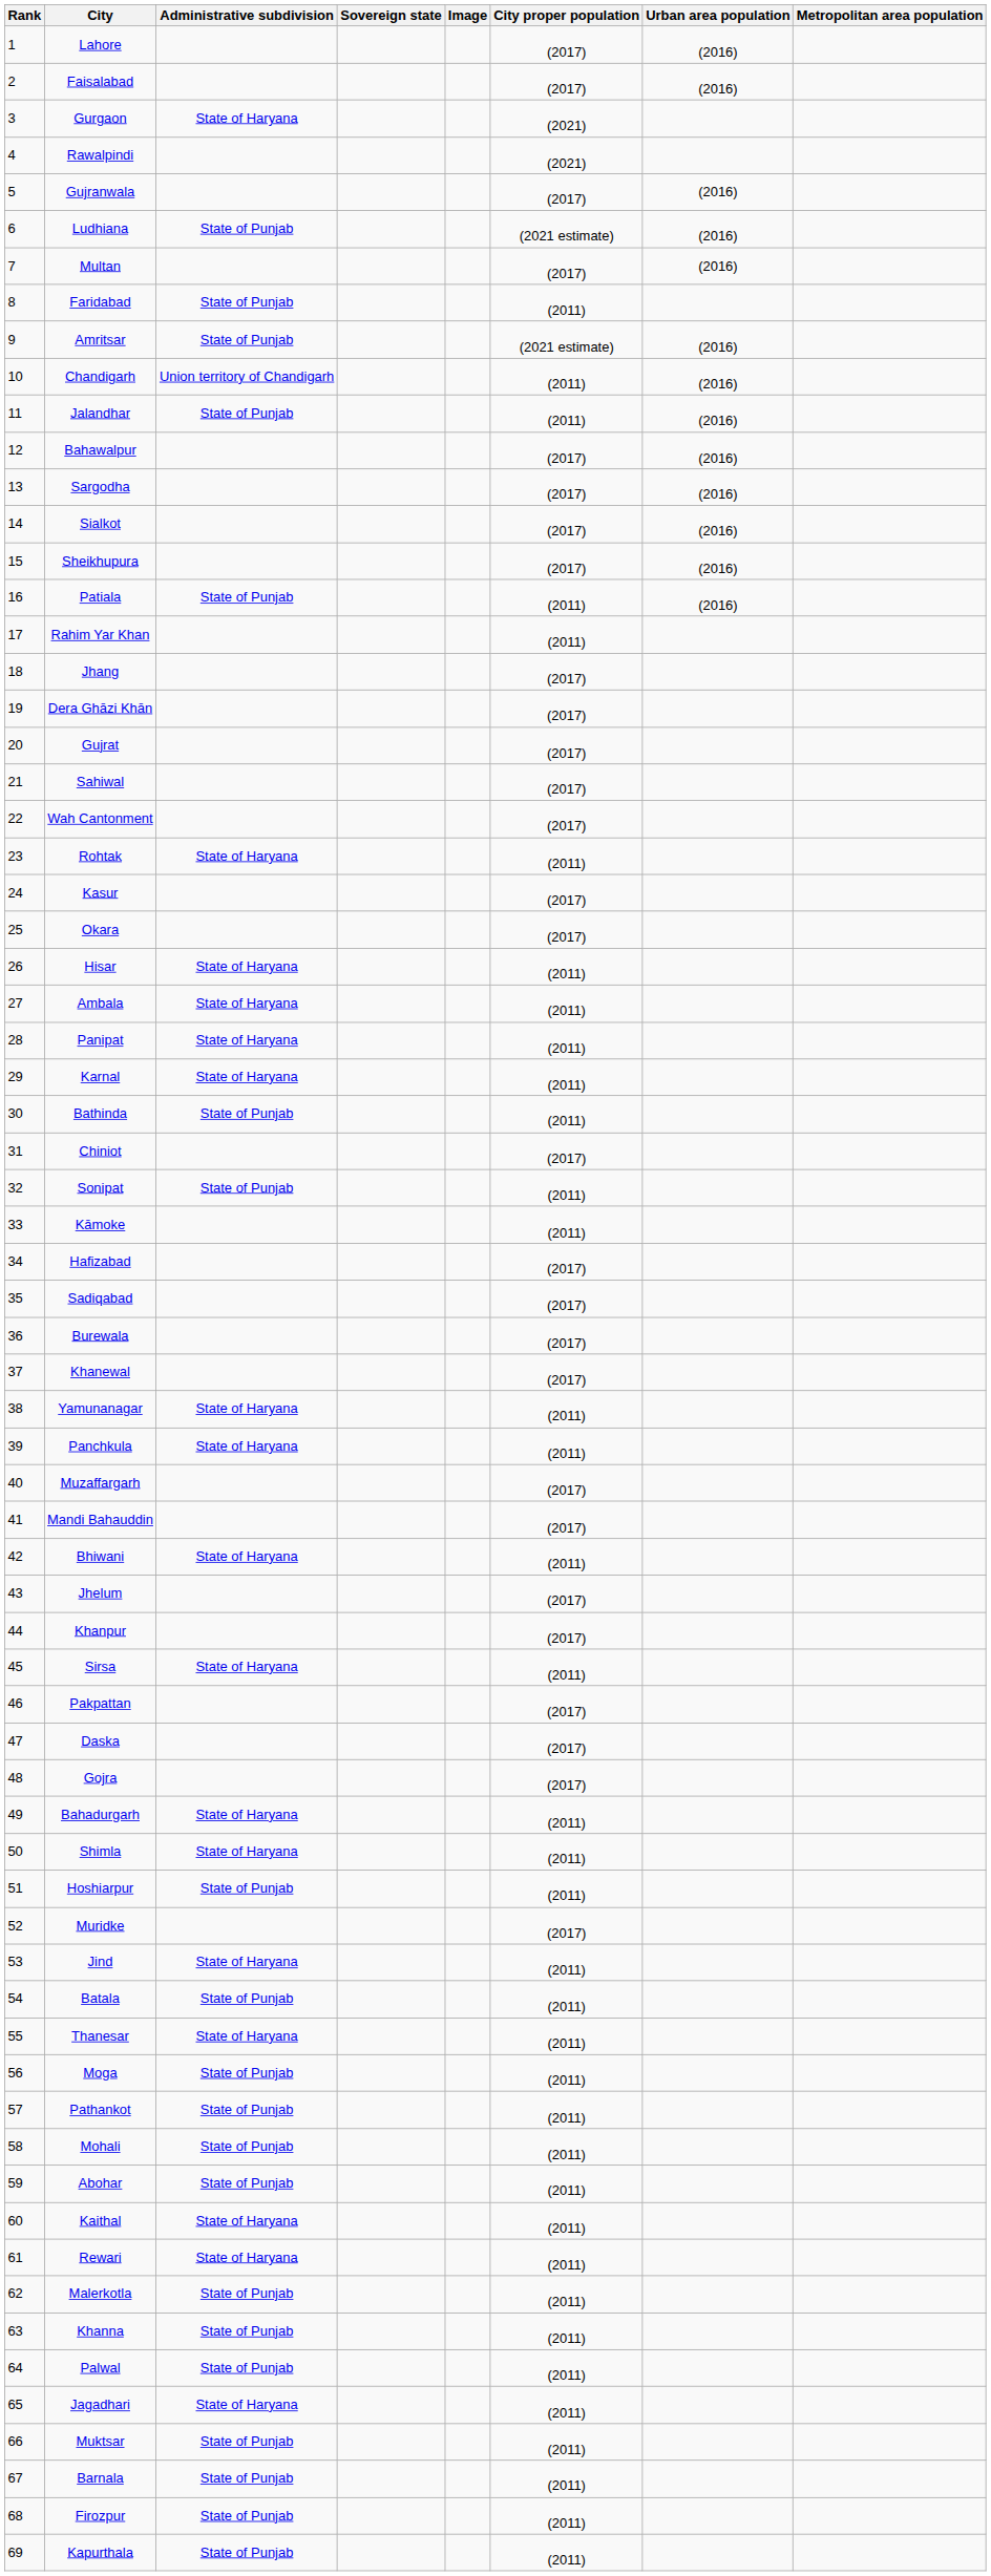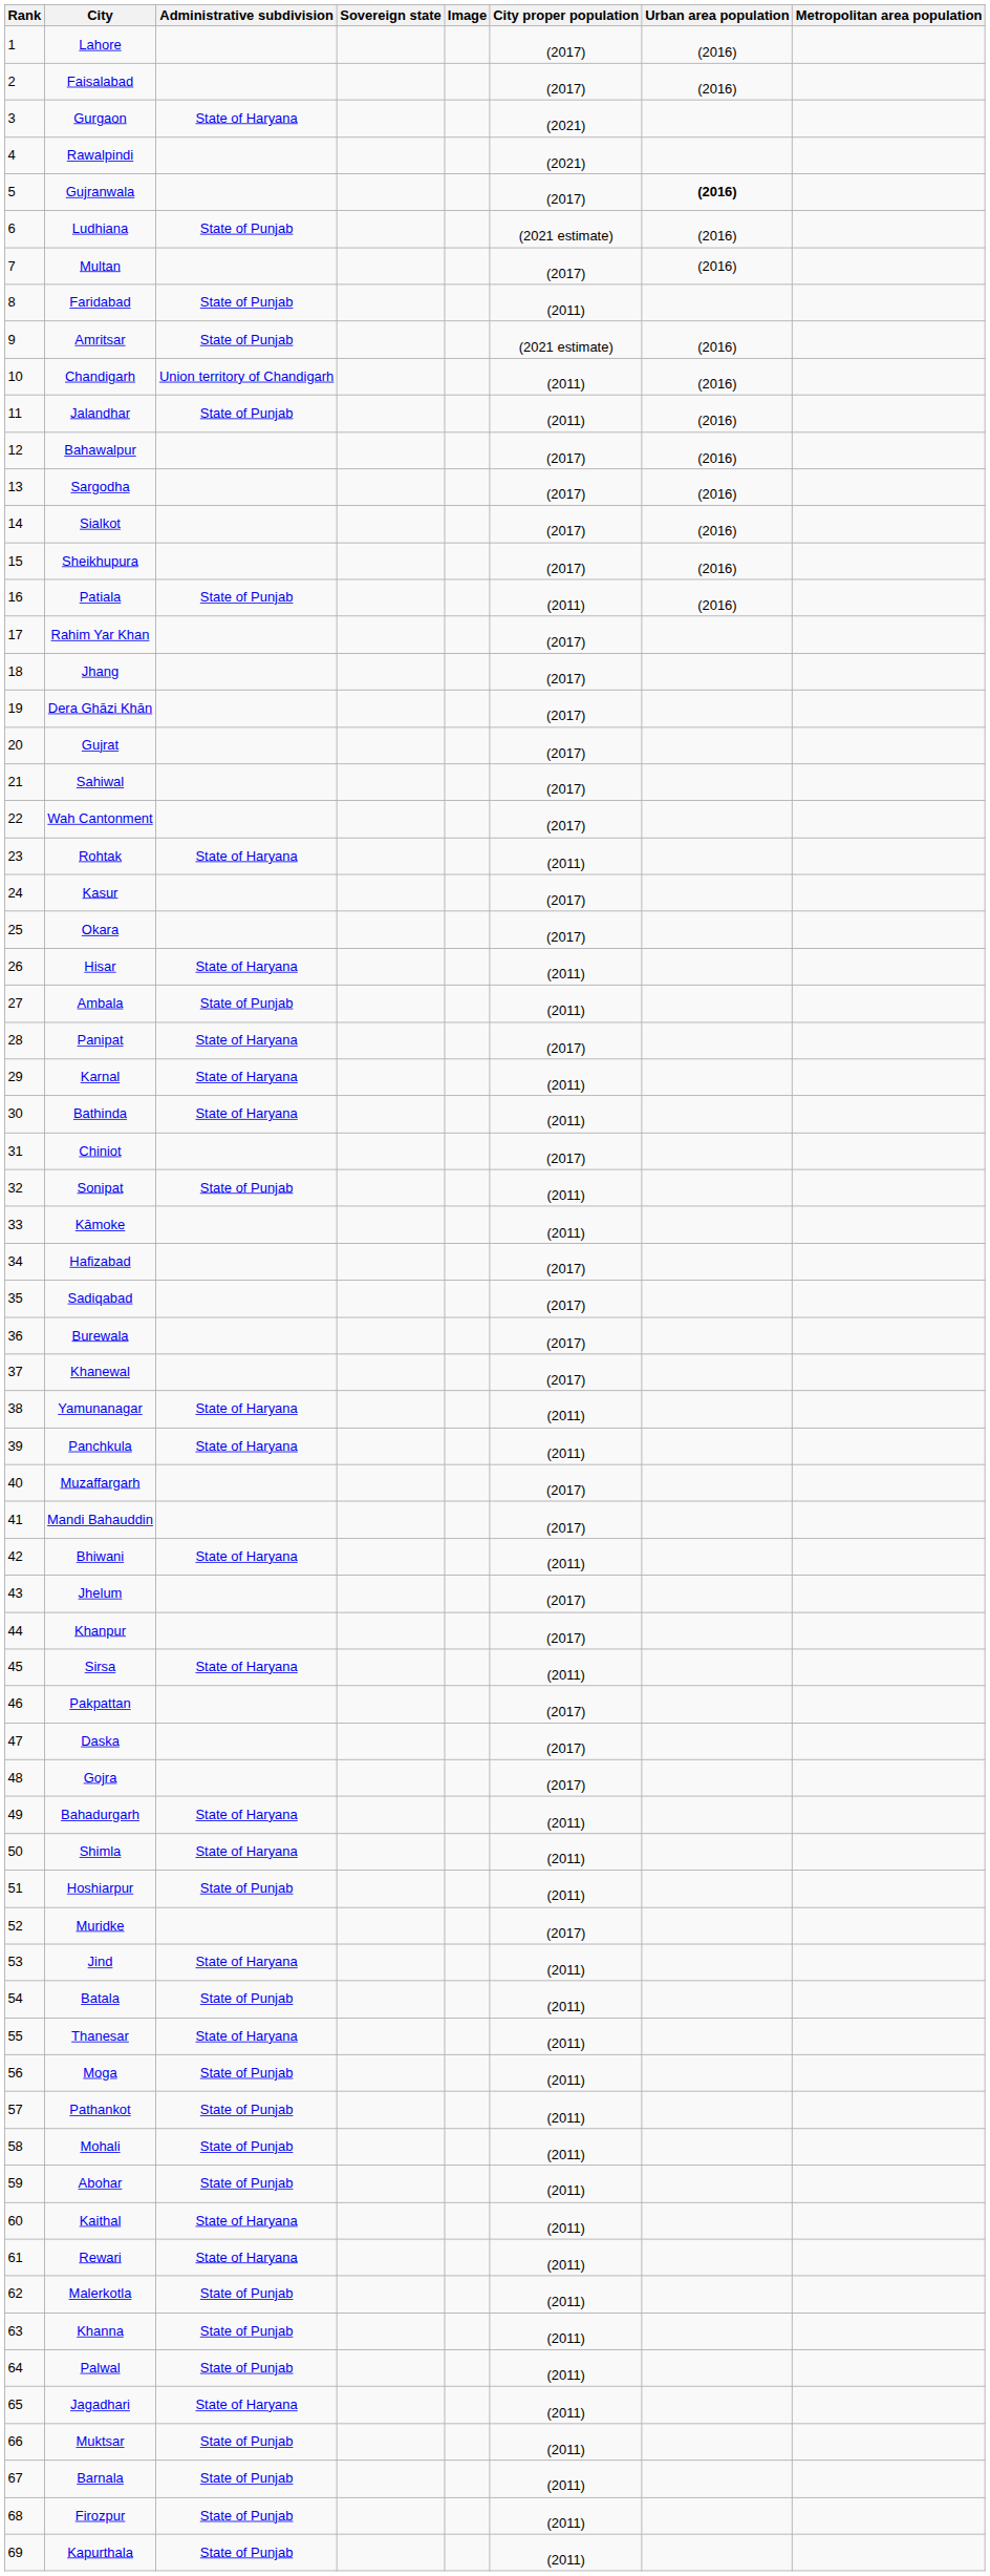Gujranwala | Urban area population: normal -> bold
Rahim Yar Khan | City proper population: (2011) -> (2017)
Ambala | Administrative subdivision: State of Haryana -> State of Punjab
Panipat | City proper population: (2011) -> (2017)
Bathinda | Administrative subdivision: State of Punjab -> State of Haryana
